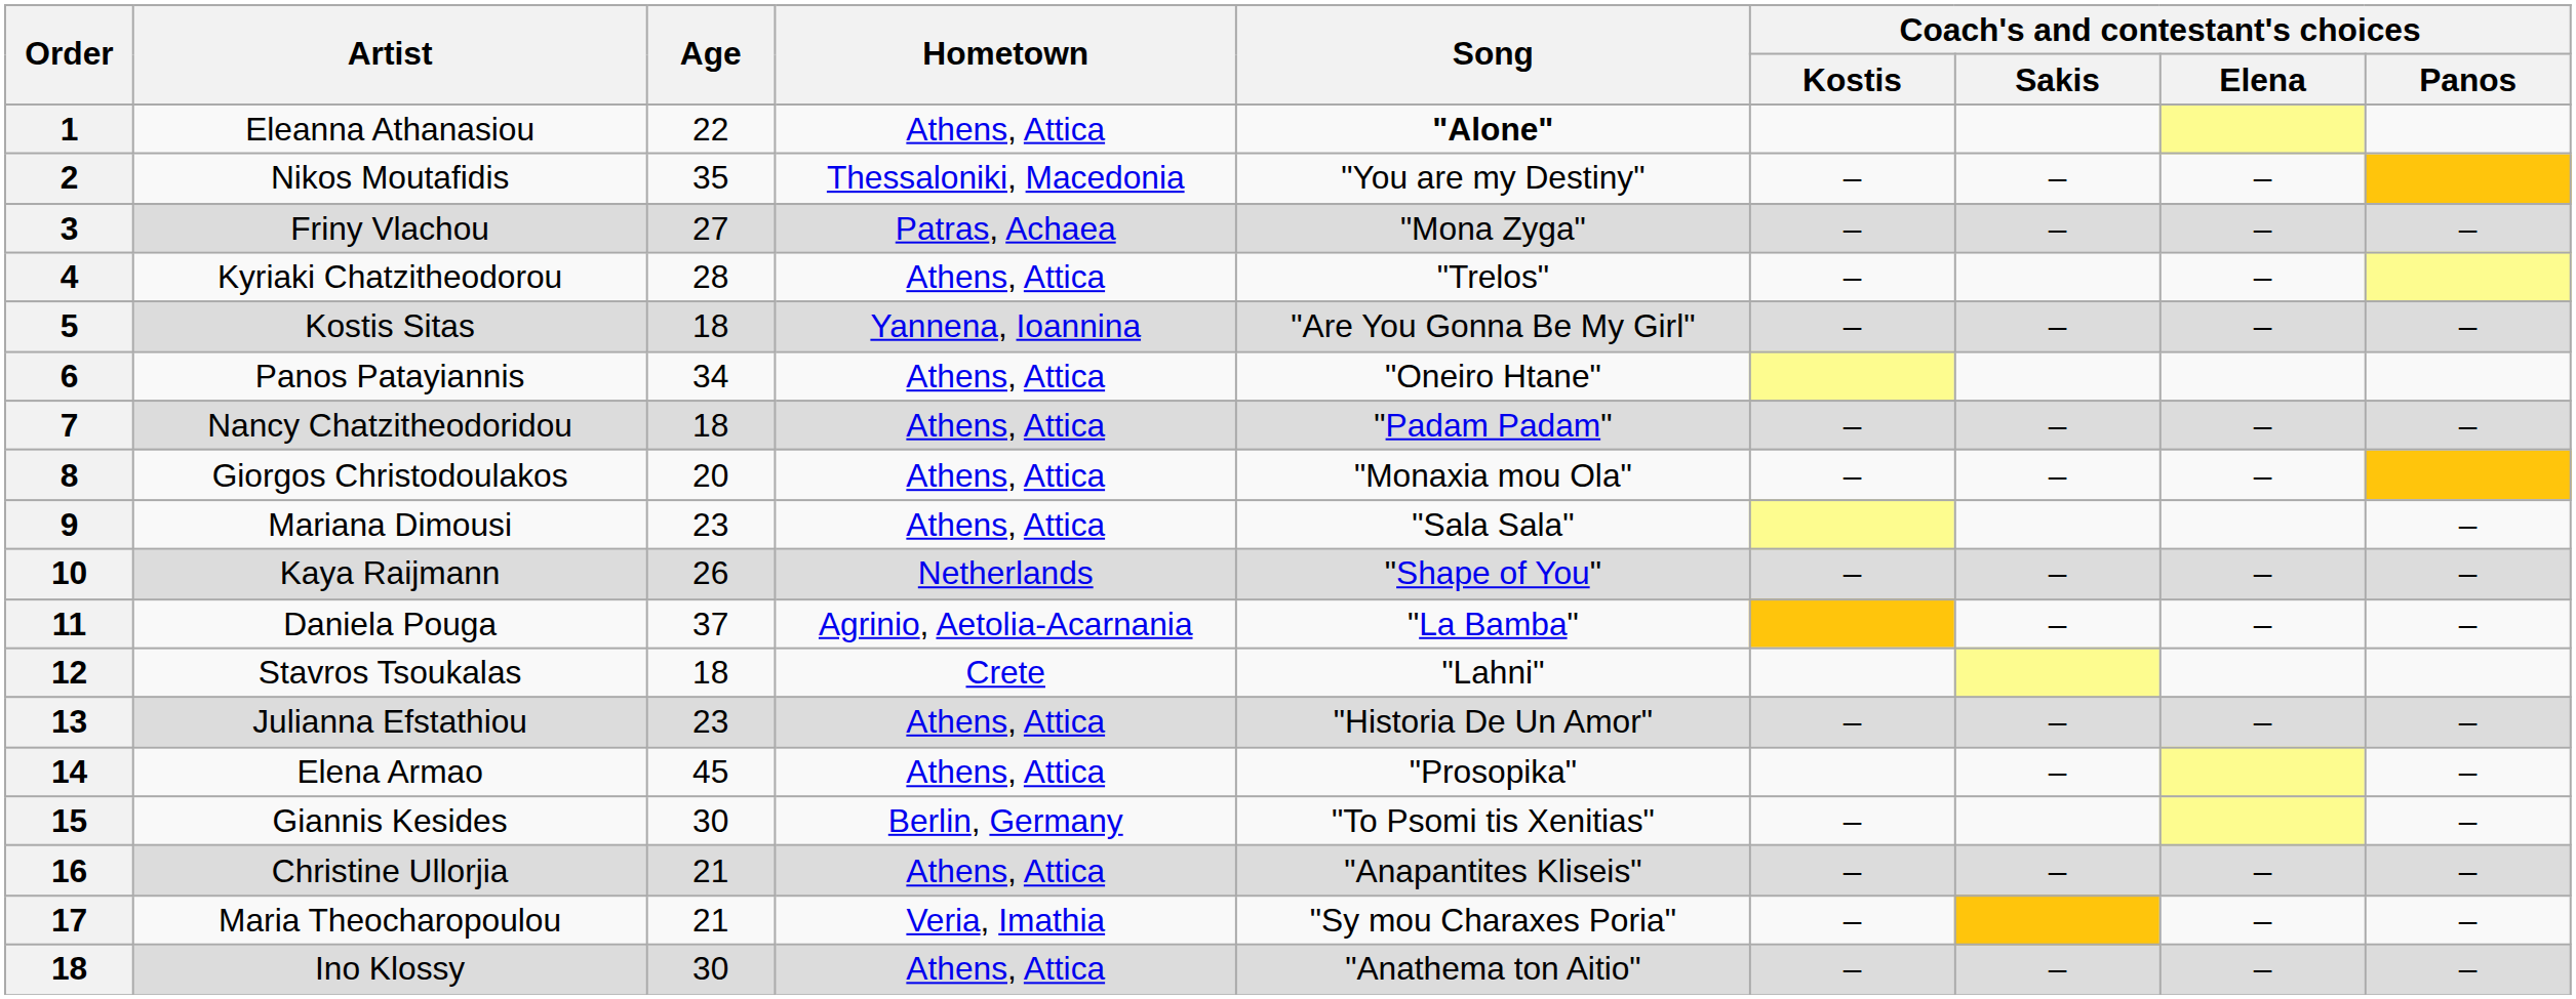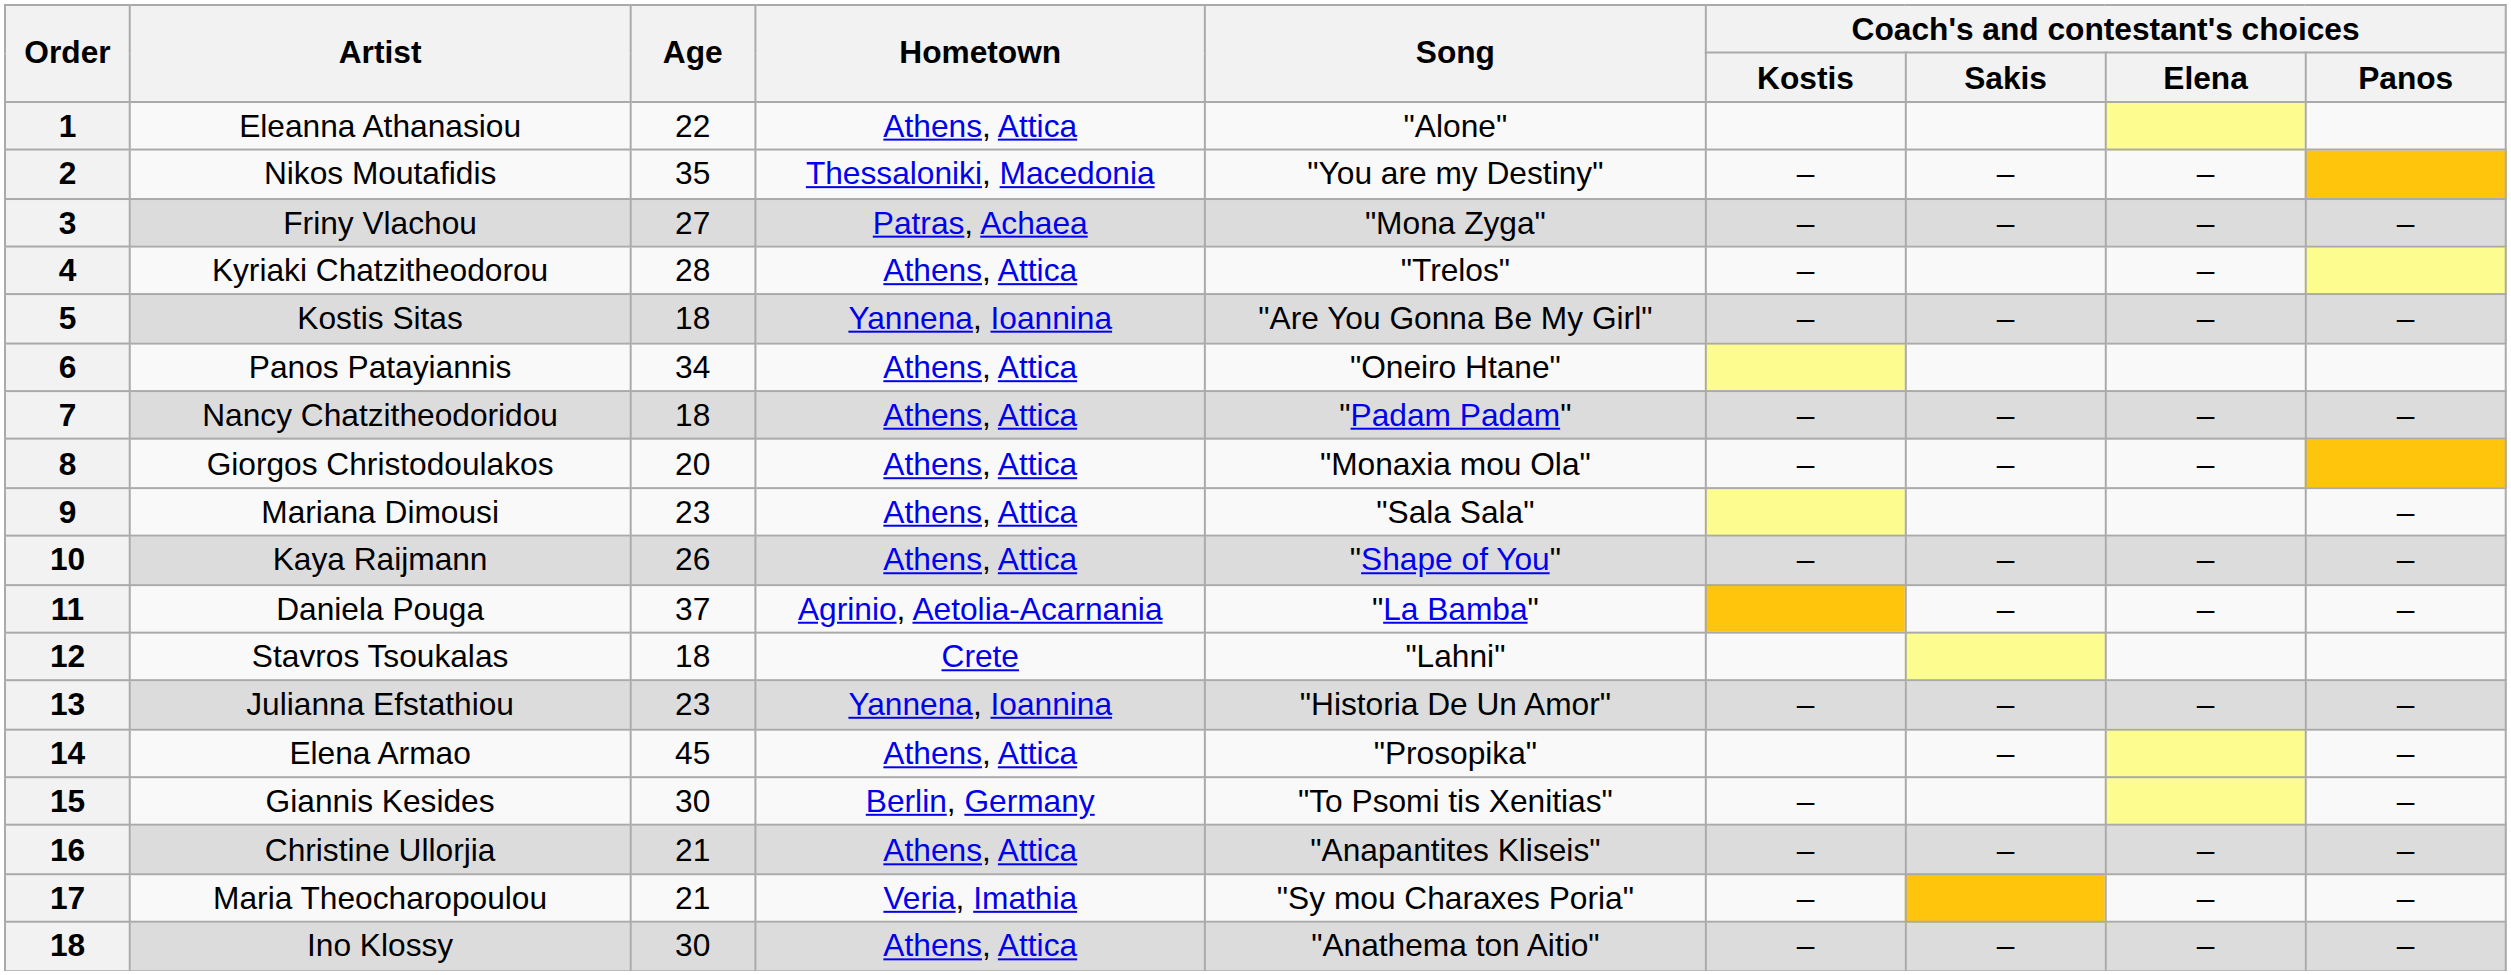Eleanna Athanasiou | Song: bold -> normal
Kaya Raijmann | Hometown: Netherlands -> Athens, Attica
Julianna Efstathiou | Hometown: Athens, Attica -> Yannena, Ioannina
